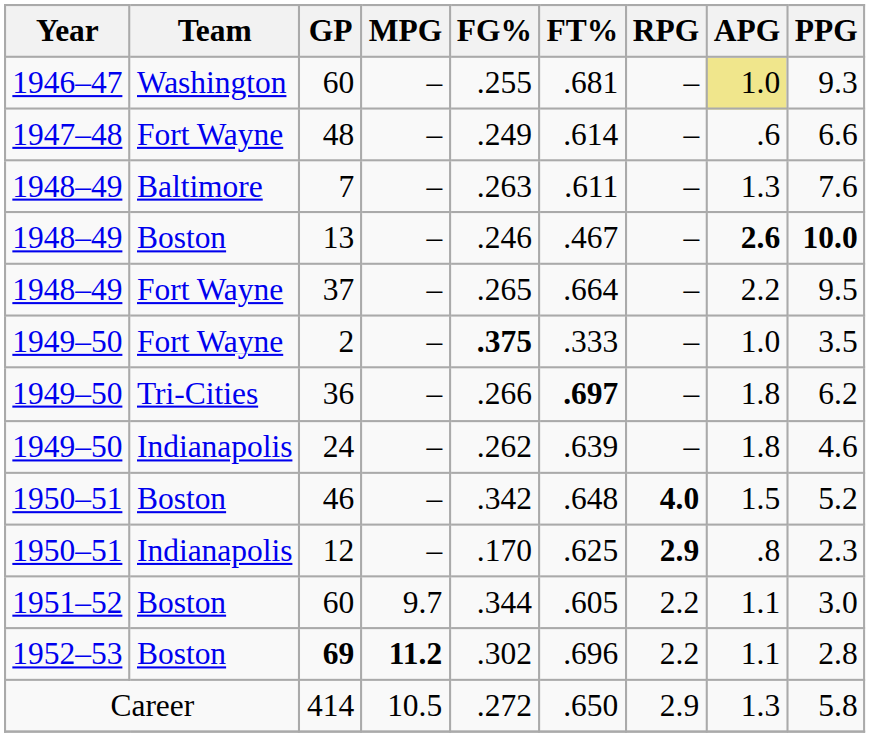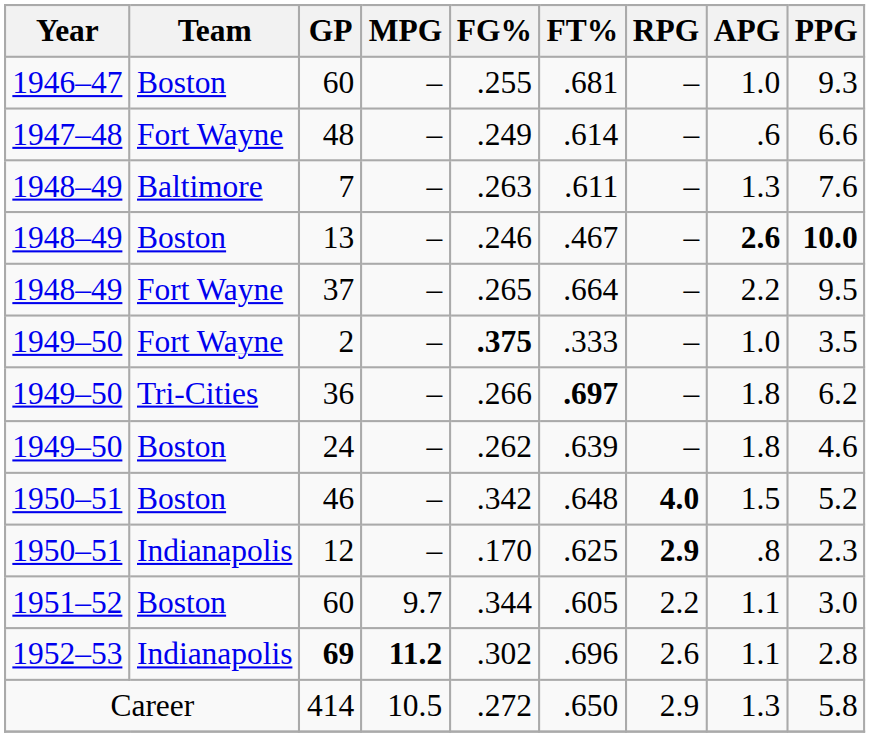1946–47 / 60 | Team: Washington -> Boston
1946–47 / 60 | APG: khaki background -> no background
24 | Team: Indianapolis -> Boston
69 | Team: Boston -> Indianapolis
69 | RPG: 2.2 -> 2.6
